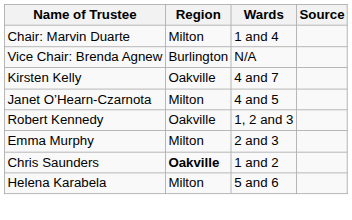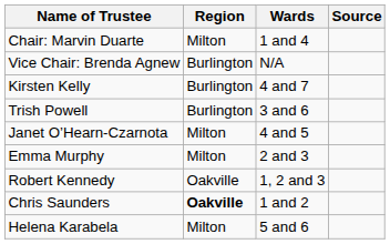Kirsten Kelly | Region: Oakville -> Burlington
+ row: Trish Powell | Burlington | 3 and 6
rows swapped: Emma Murphy <-> Robert Kennedy
